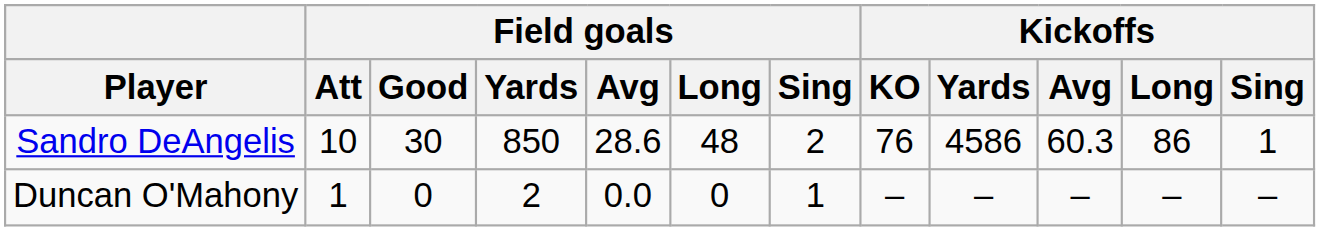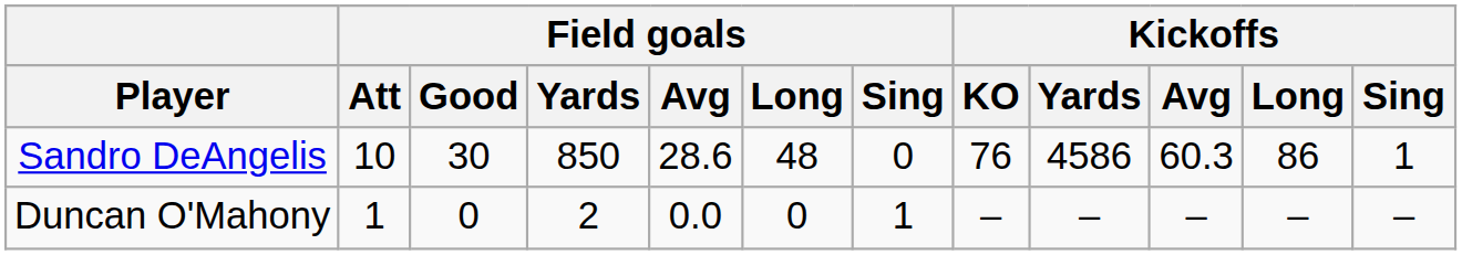Sandro DeAngelis | Field goals / Sing: 2 -> 0
